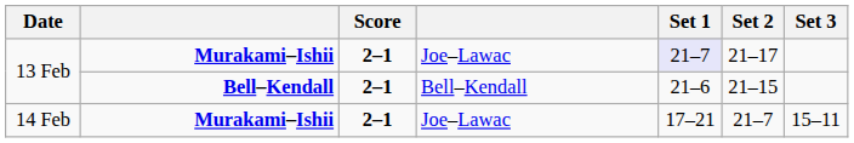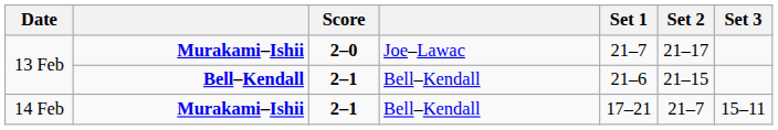13 Feb / Murakami–Ishii | Score: 2–1 -> 2–0
13 Feb / Murakami–Ishii | Set 1: lavender background -> no background
14 Feb | column 4: Joe–Lawac -> Bell–Kendall
